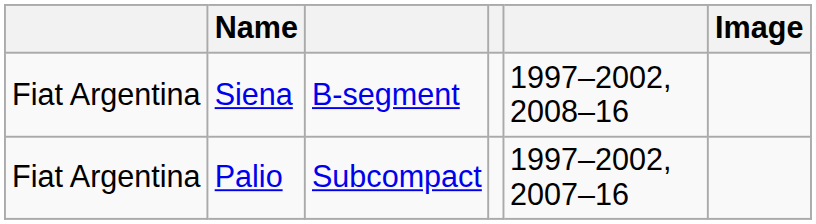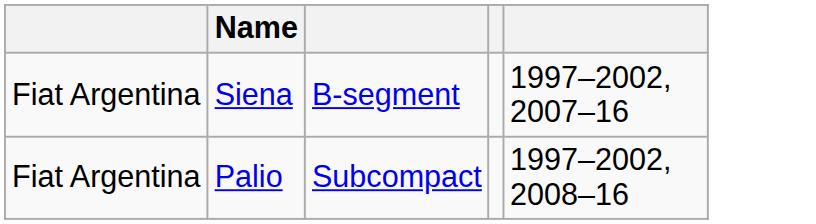- column: Image
Siena | column 5: 1997–2002, 2008–16 -> 1997–2002, 2007–16
Palio | column 5: 1997–2002, 2007–16 -> 1997–2002, 2008–16
